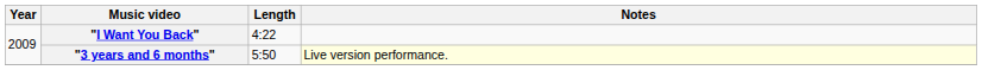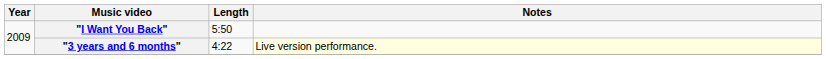"I Want You Back" | Length: 4:22 -> 5:50
"3 years and 6 months" | Length: 5:50 -> 4:22
